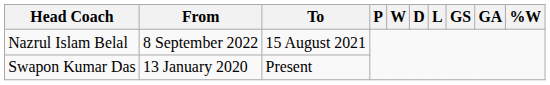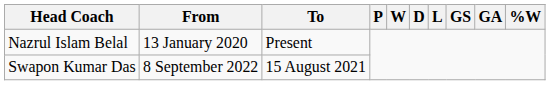Nazrul Islam Belal | From: 8 September 2022 -> 13 January 2020
Nazrul Islam Belal | To: 15 August 2021 -> Present
Swapon Kumar Das | From: 13 January 2020 -> 8 September 2022
Swapon Kumar Das | To: Present -> 15 August 2021
